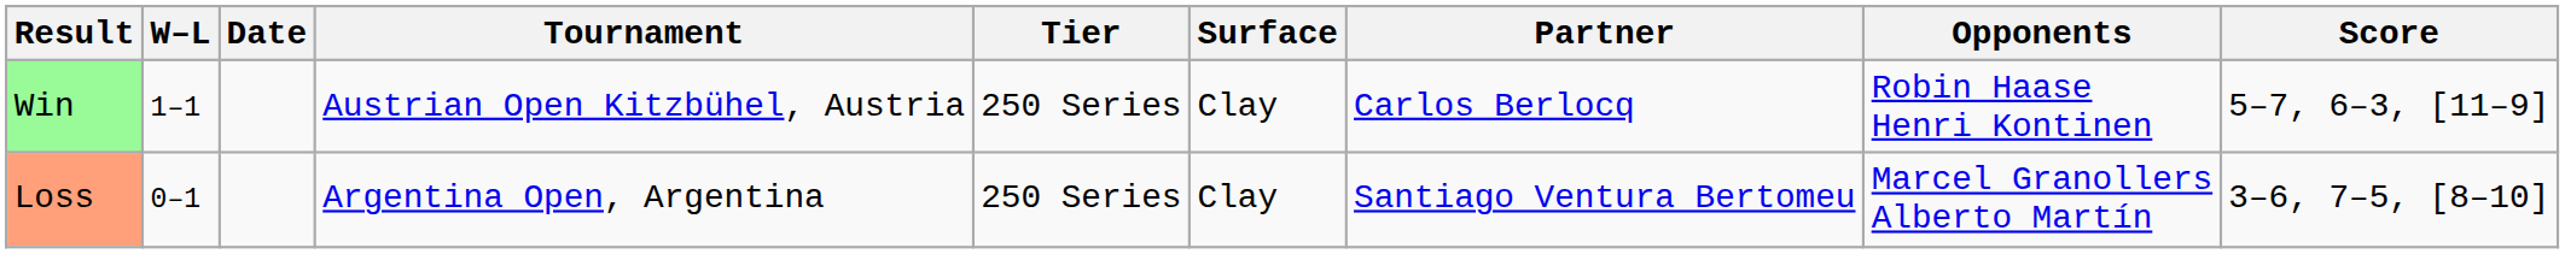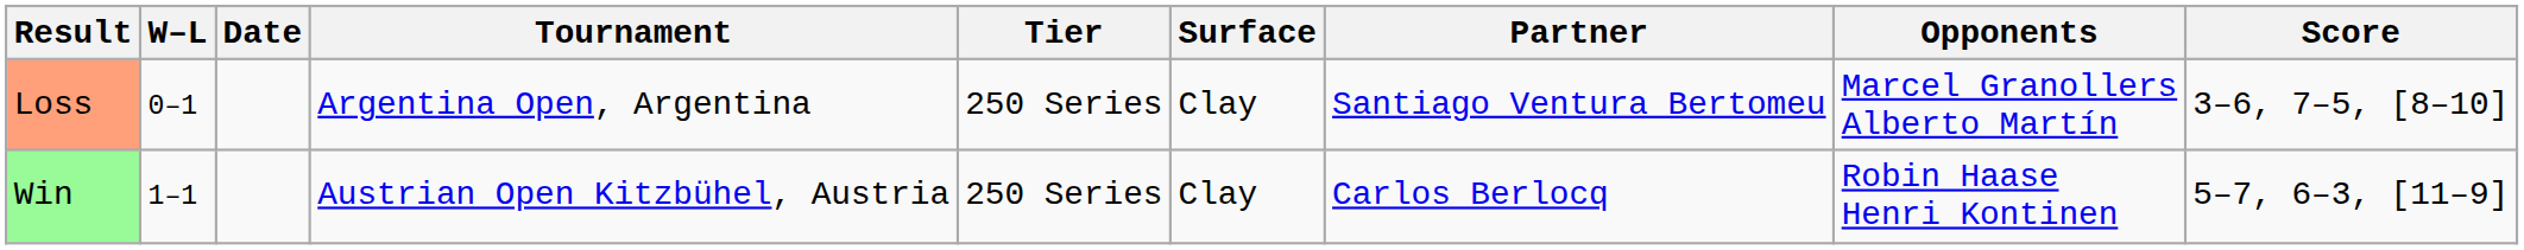rows swapped: Loss <-> Win
